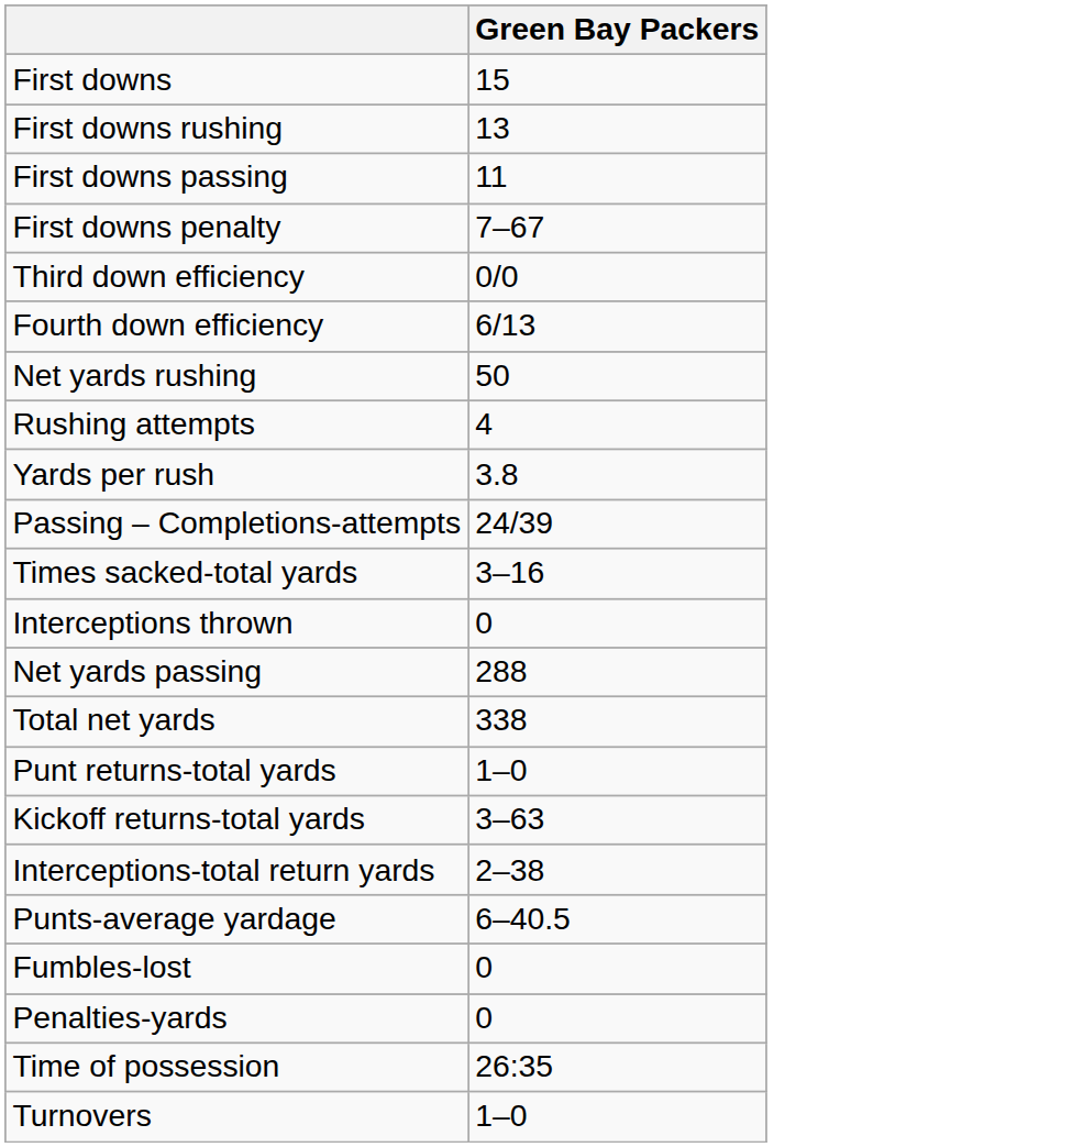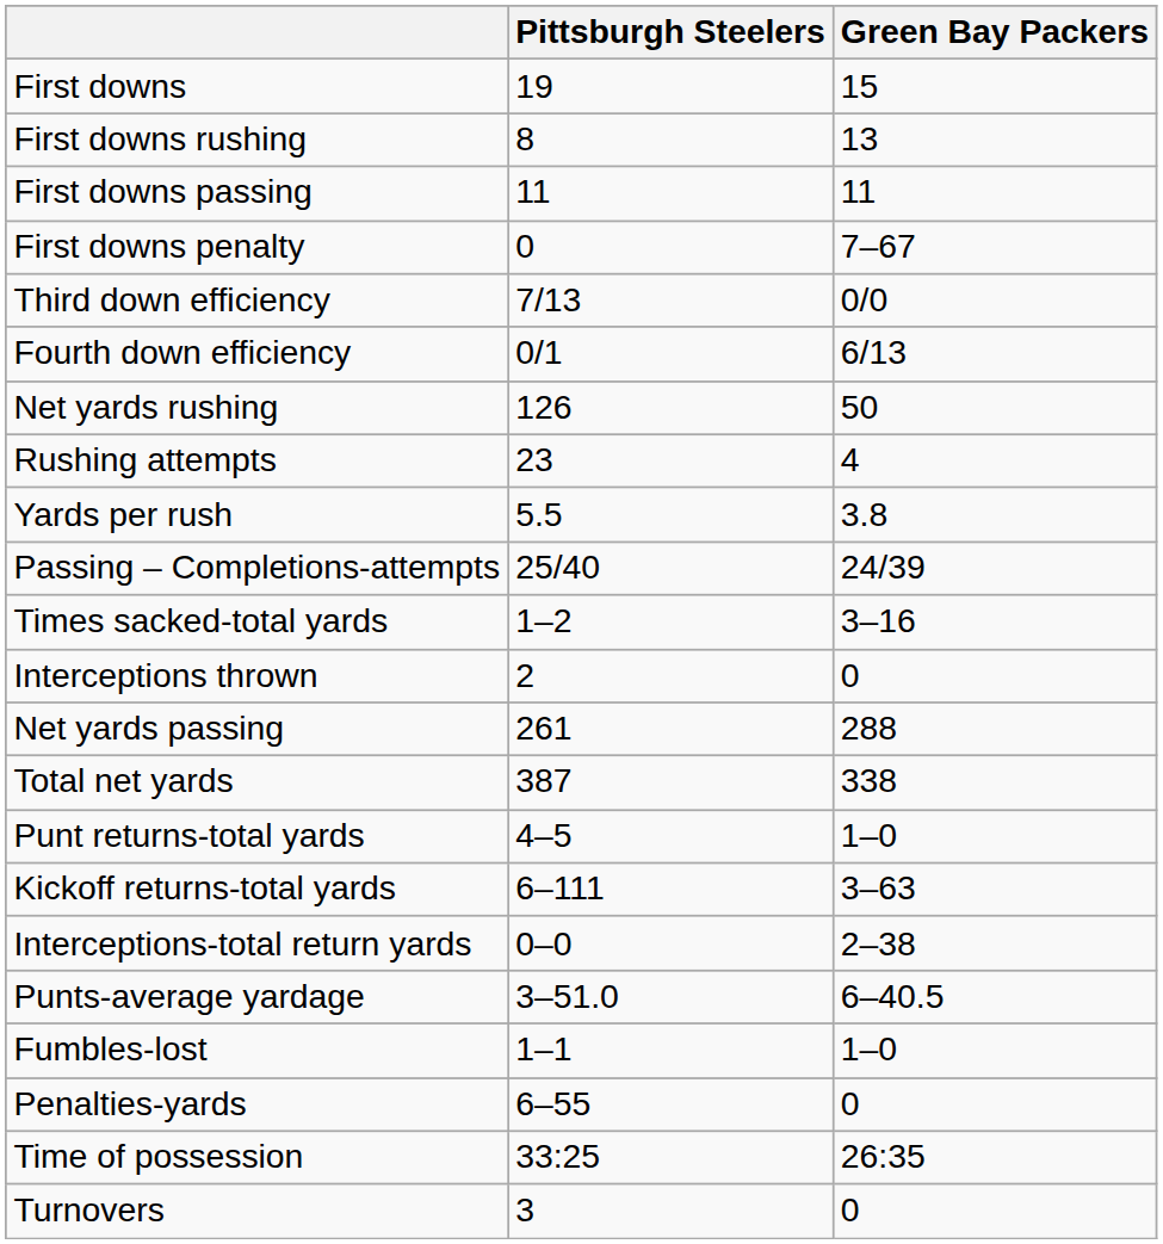+ column: Pittsburgh Steelers | 19 | 8 | 11 | 0 | 7/13 | 0/1 | 126 | 23 | 5.5 | 25/40 | 1–2 | 2 | 261 | 387 | 4–5 | 6–111 | 0–0 | 3–51.0 | 1–1 | 6–55 | 33:25 | 3
Fumbles-lost | Green Bay Packers: 0 -> 1–0
Turnovers | Green Bay Packers: 1–0 -> 0
